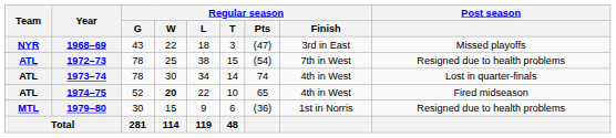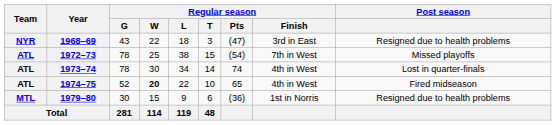1968–69 | Post season: Missed playoffs -> Resigned due to health problems
1972–73 | Post season: Resigned due to health problems -> Missed playoffs
